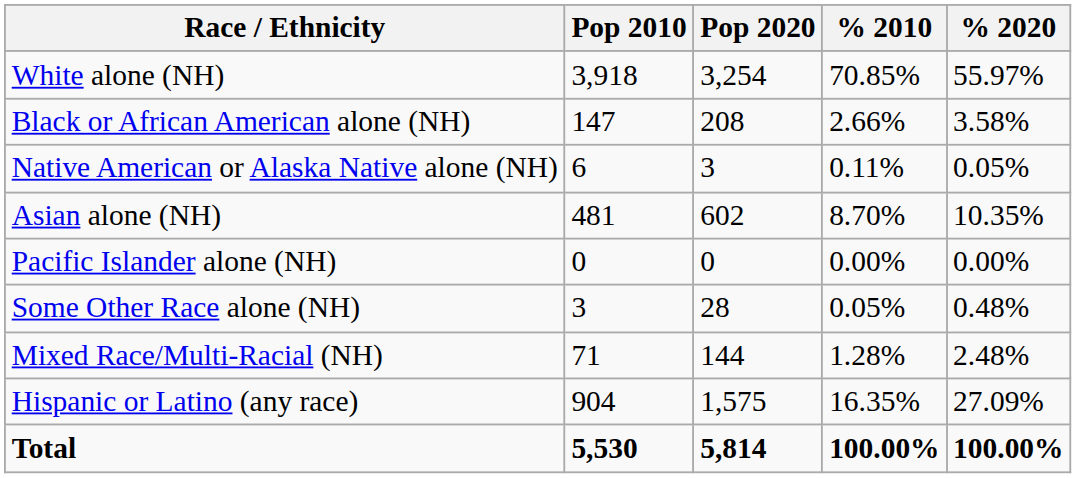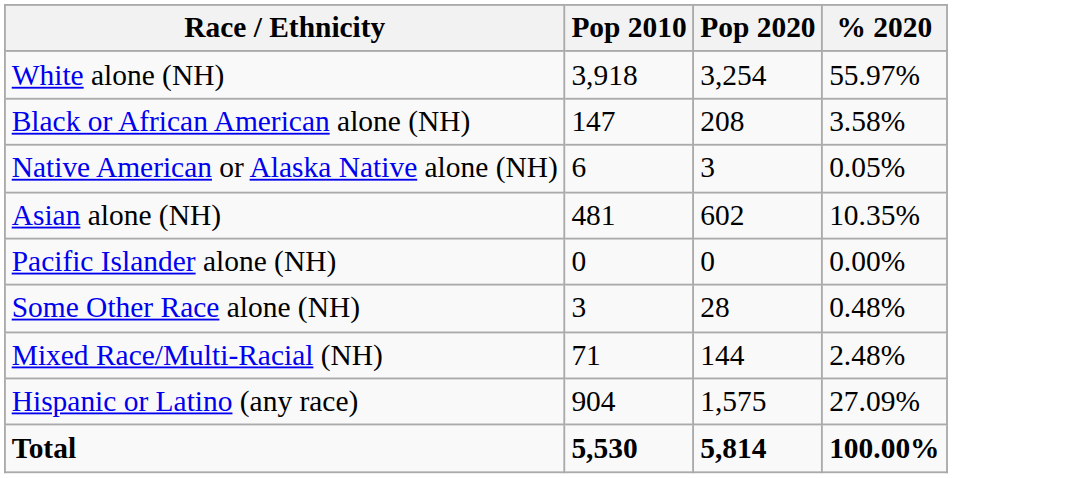- column: % 2010 | 70.85% | 2.66% | 0.11% | 8.70% | 0.00% | 0.05% | 1.28% | 16.35% | 100.00%
